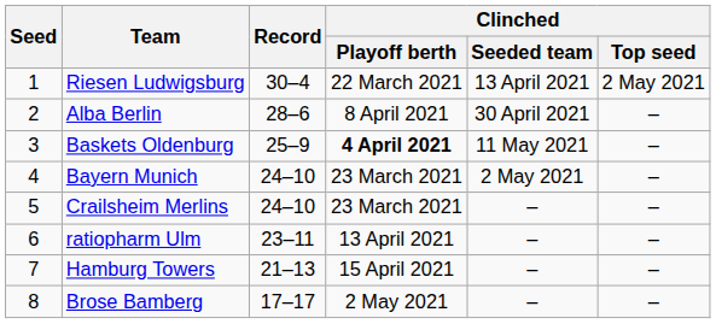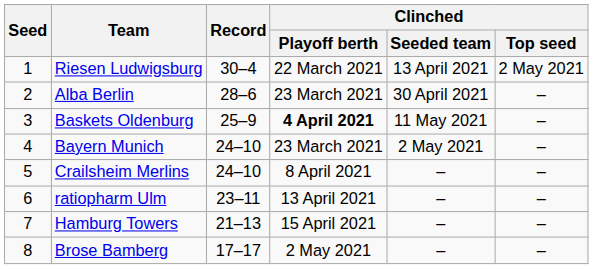Alba Berlin | Clinched / Playoff berth: 8 April 2021 -> 23 March 2021
Crailsheim Merlins | Clinched / Playoff berth: 23 March 2021 -> 8 April 2021
